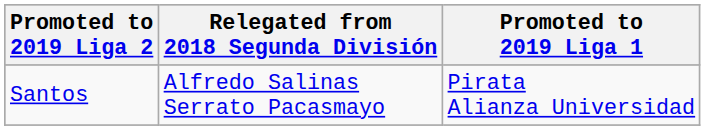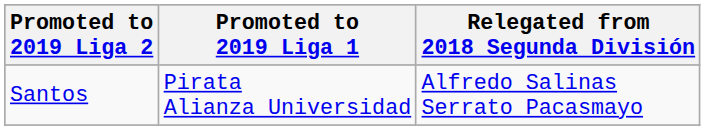columns swapped: Relegated from 2018 Segunda División <-> Promoted to 2019 Liga 1
